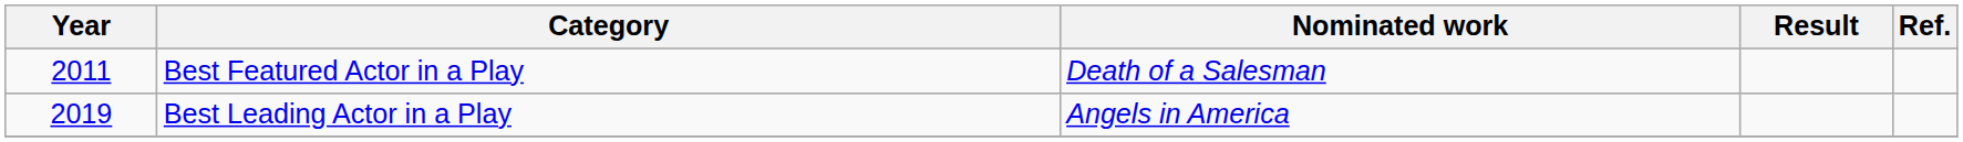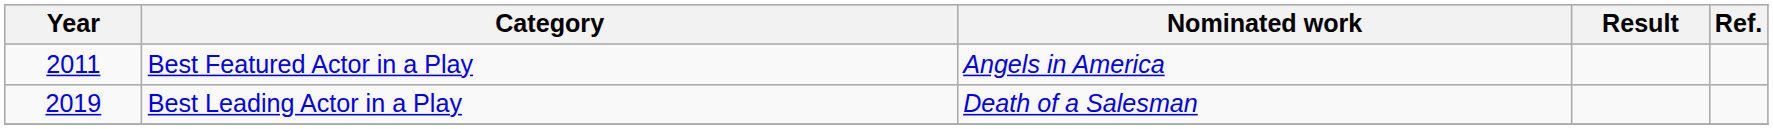Best Featured Actor in a Play | Nominated work: Death of a Salesman -> Angels in America
Best Leading Actor in a Play | Nominated work: Angels in America -> Death of a Salesman
